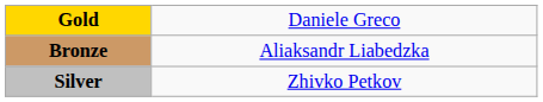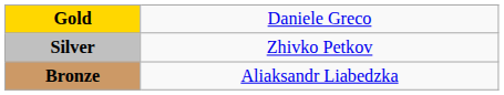rows swapped: Silver <-> Bronze
